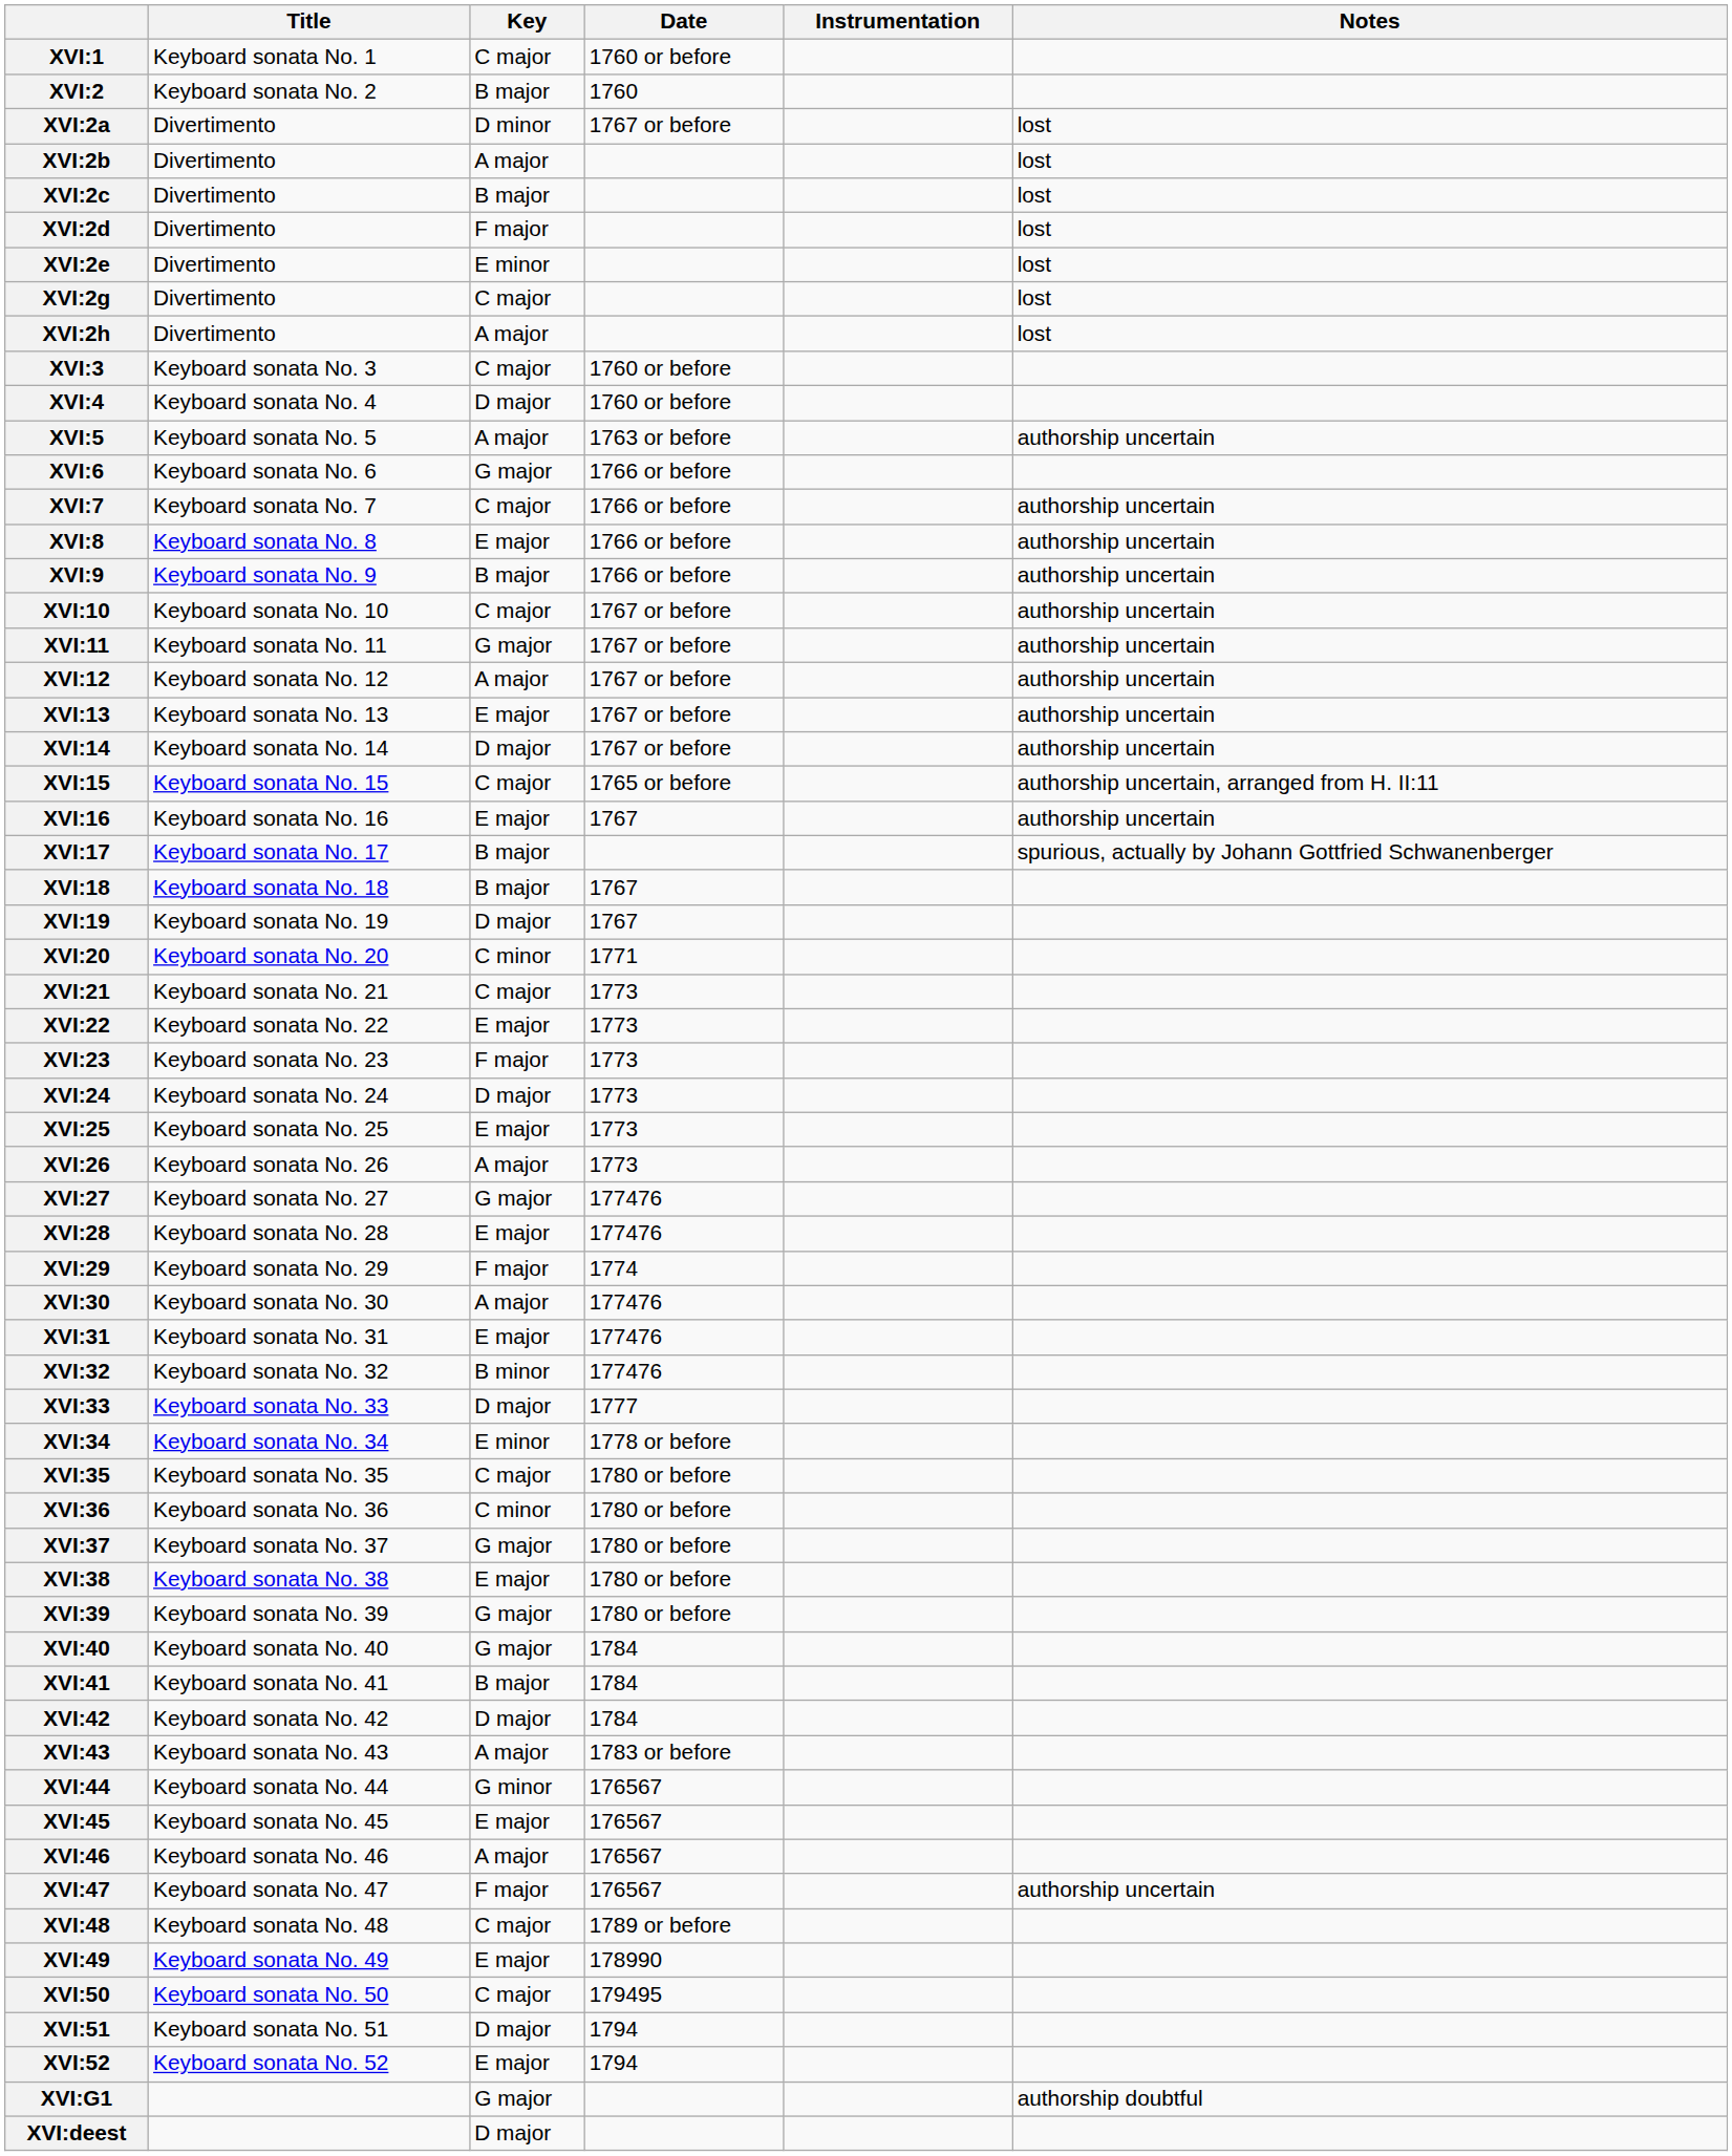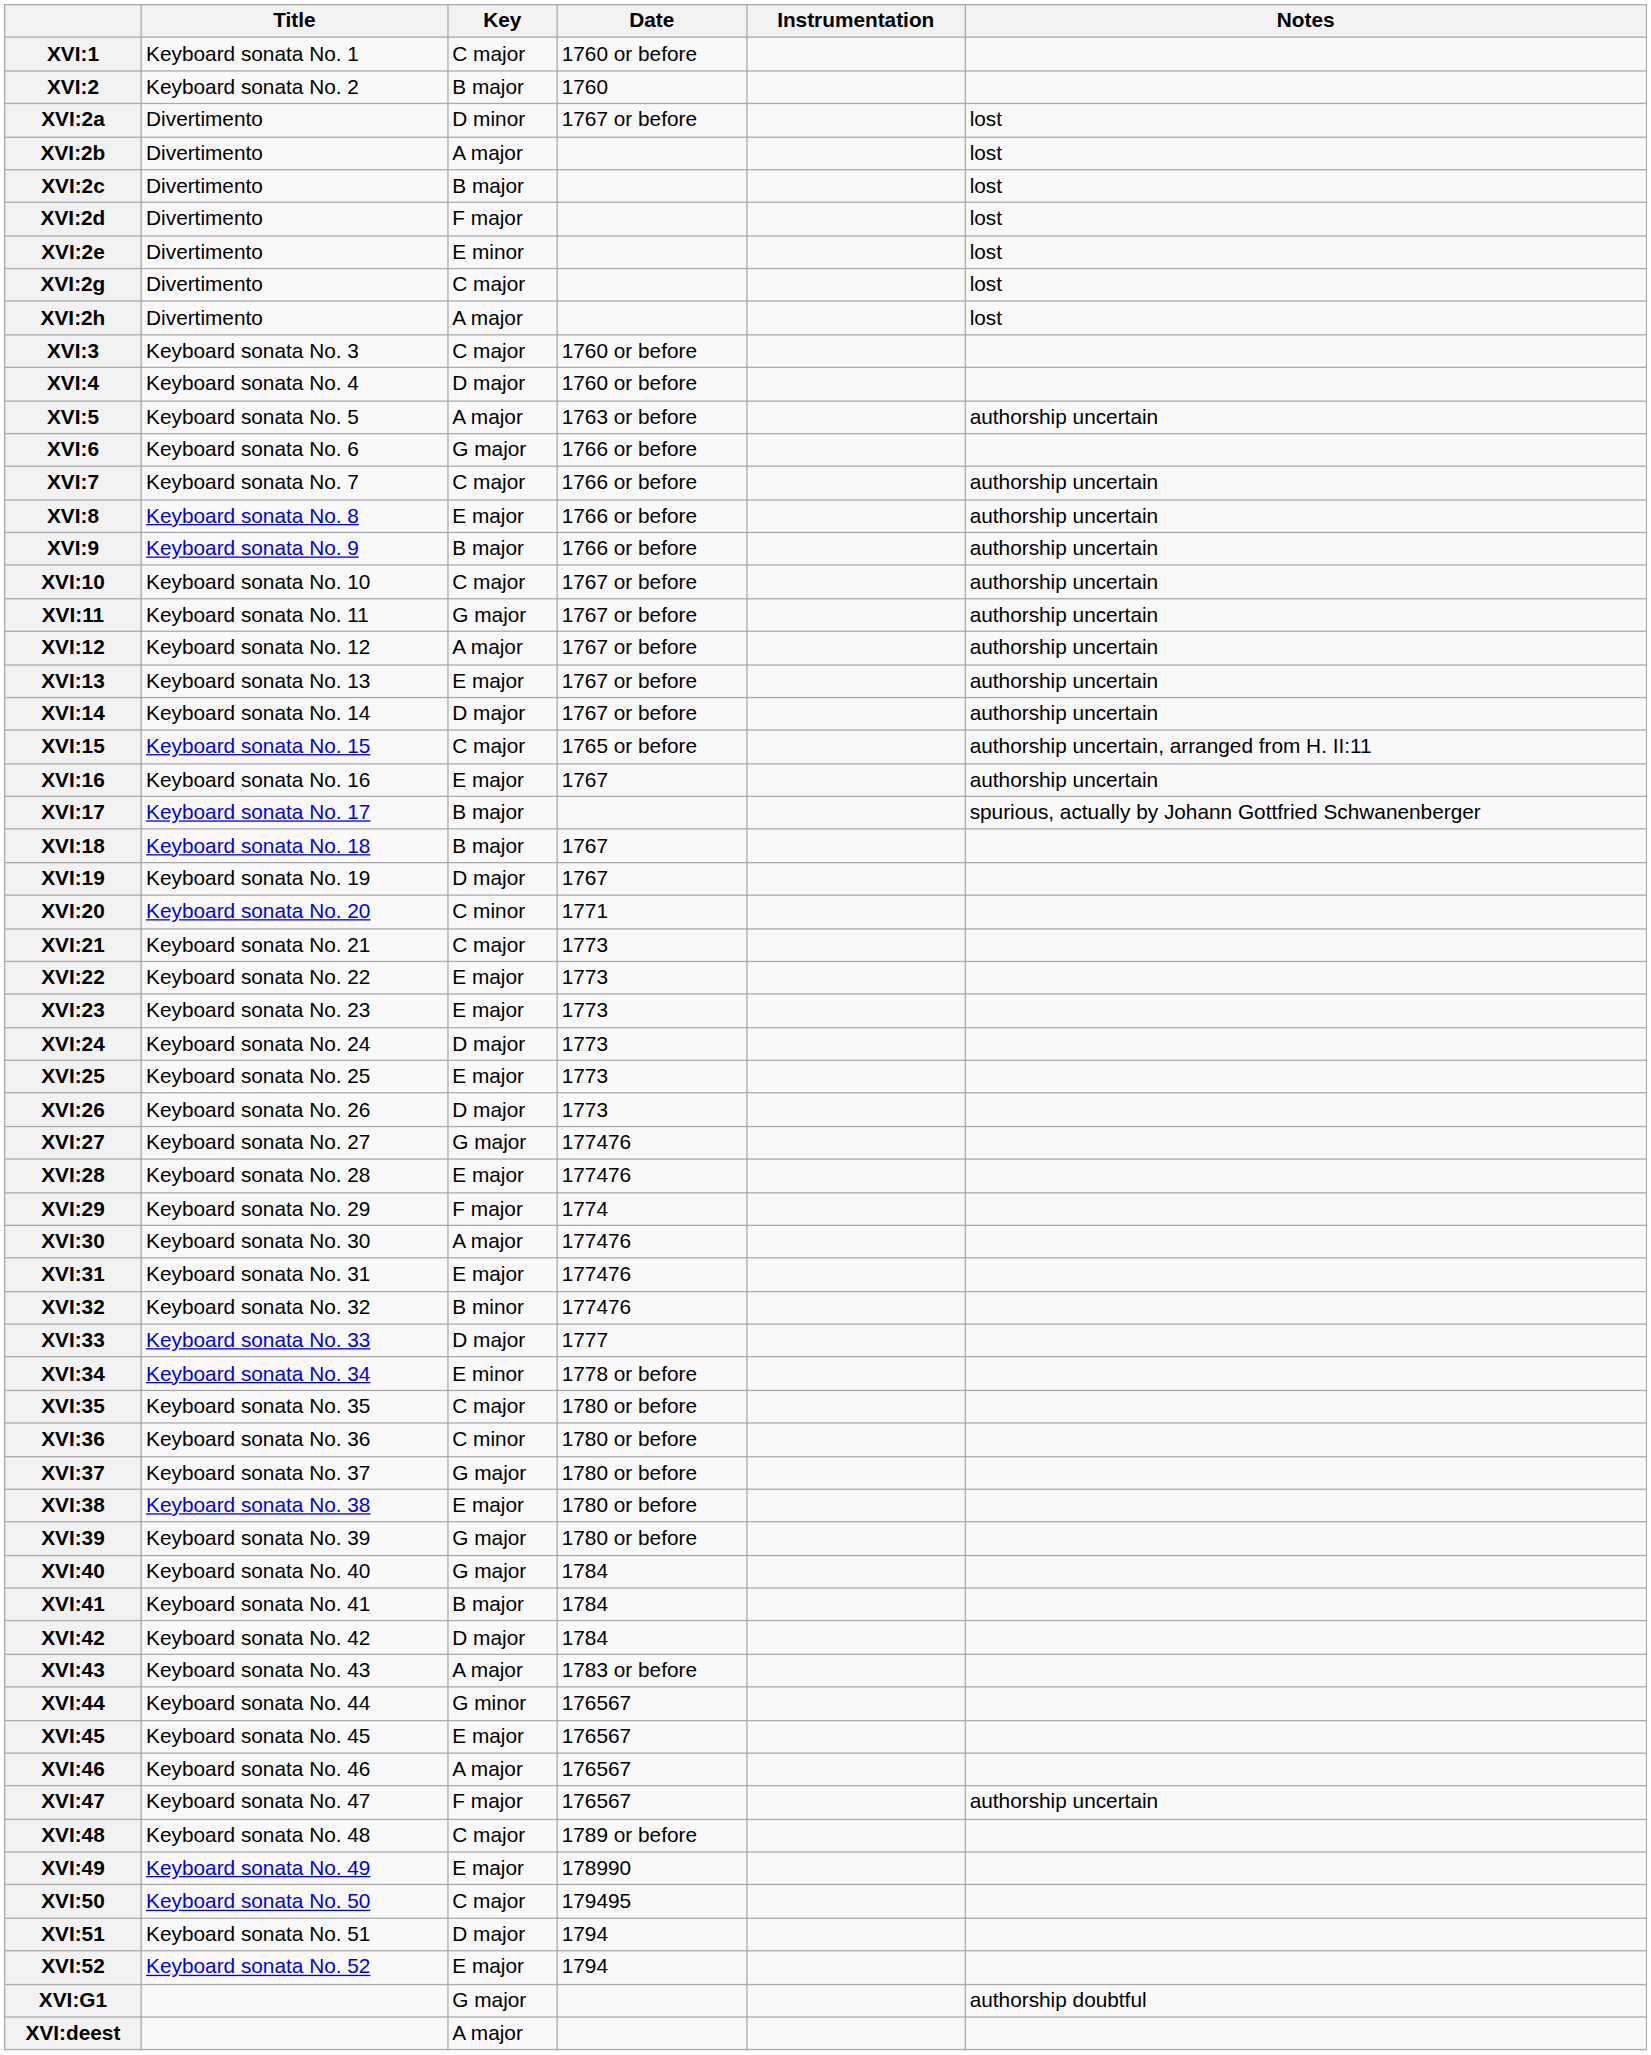XVI:23 | Key: F major -> E major
XVI:26 | Key: A major -> D major
XVI:deest | Key: D major -> A major
